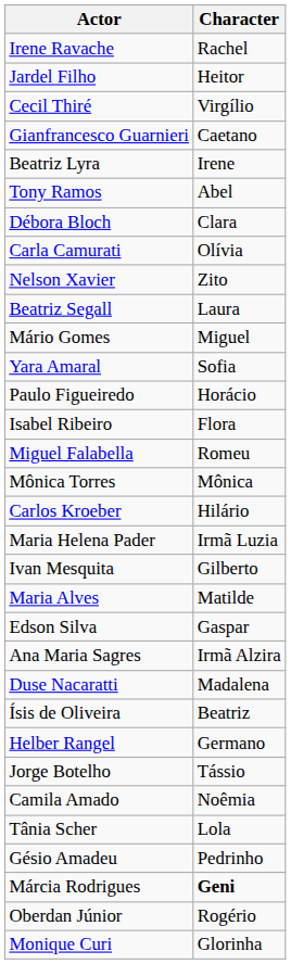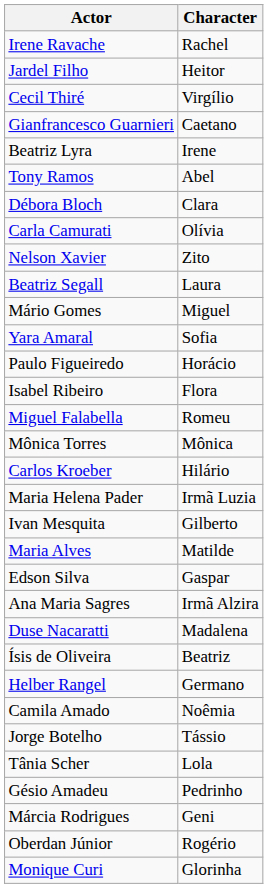rows swapped: Camila Amado <-> Jorge Botelho
Márcia Rodrigues | Character: bold -> normal
